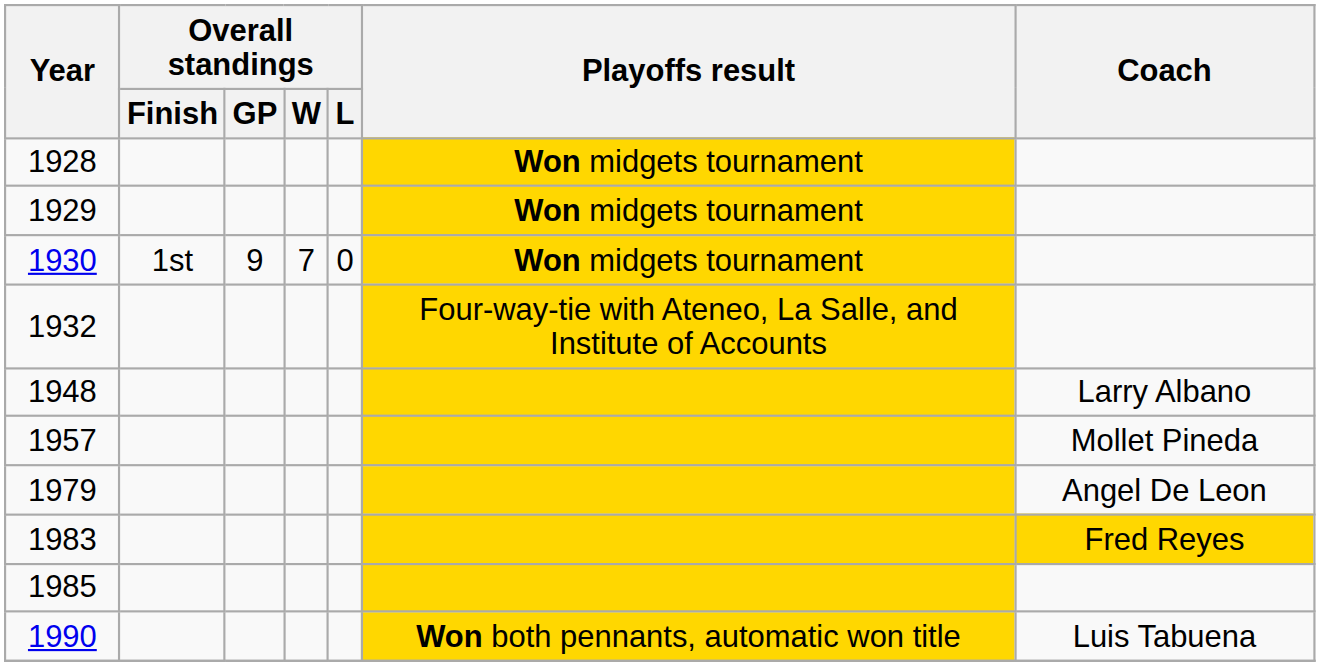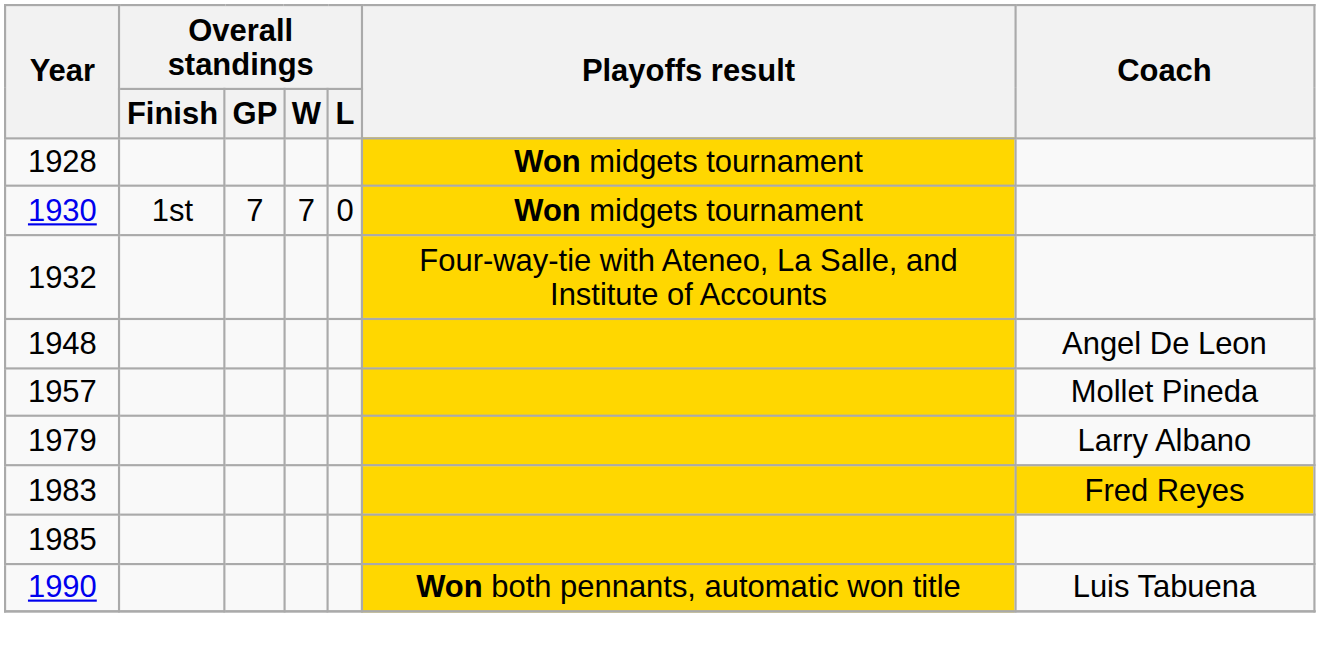- row: 1929 | Won midgets tournament
1930 | Overall standings / GP: 9 -> 7
1948 | Coach: Larry Albano -> Angel De Leon
1979 | Coach: Angel De Leon -> Larry Albano
